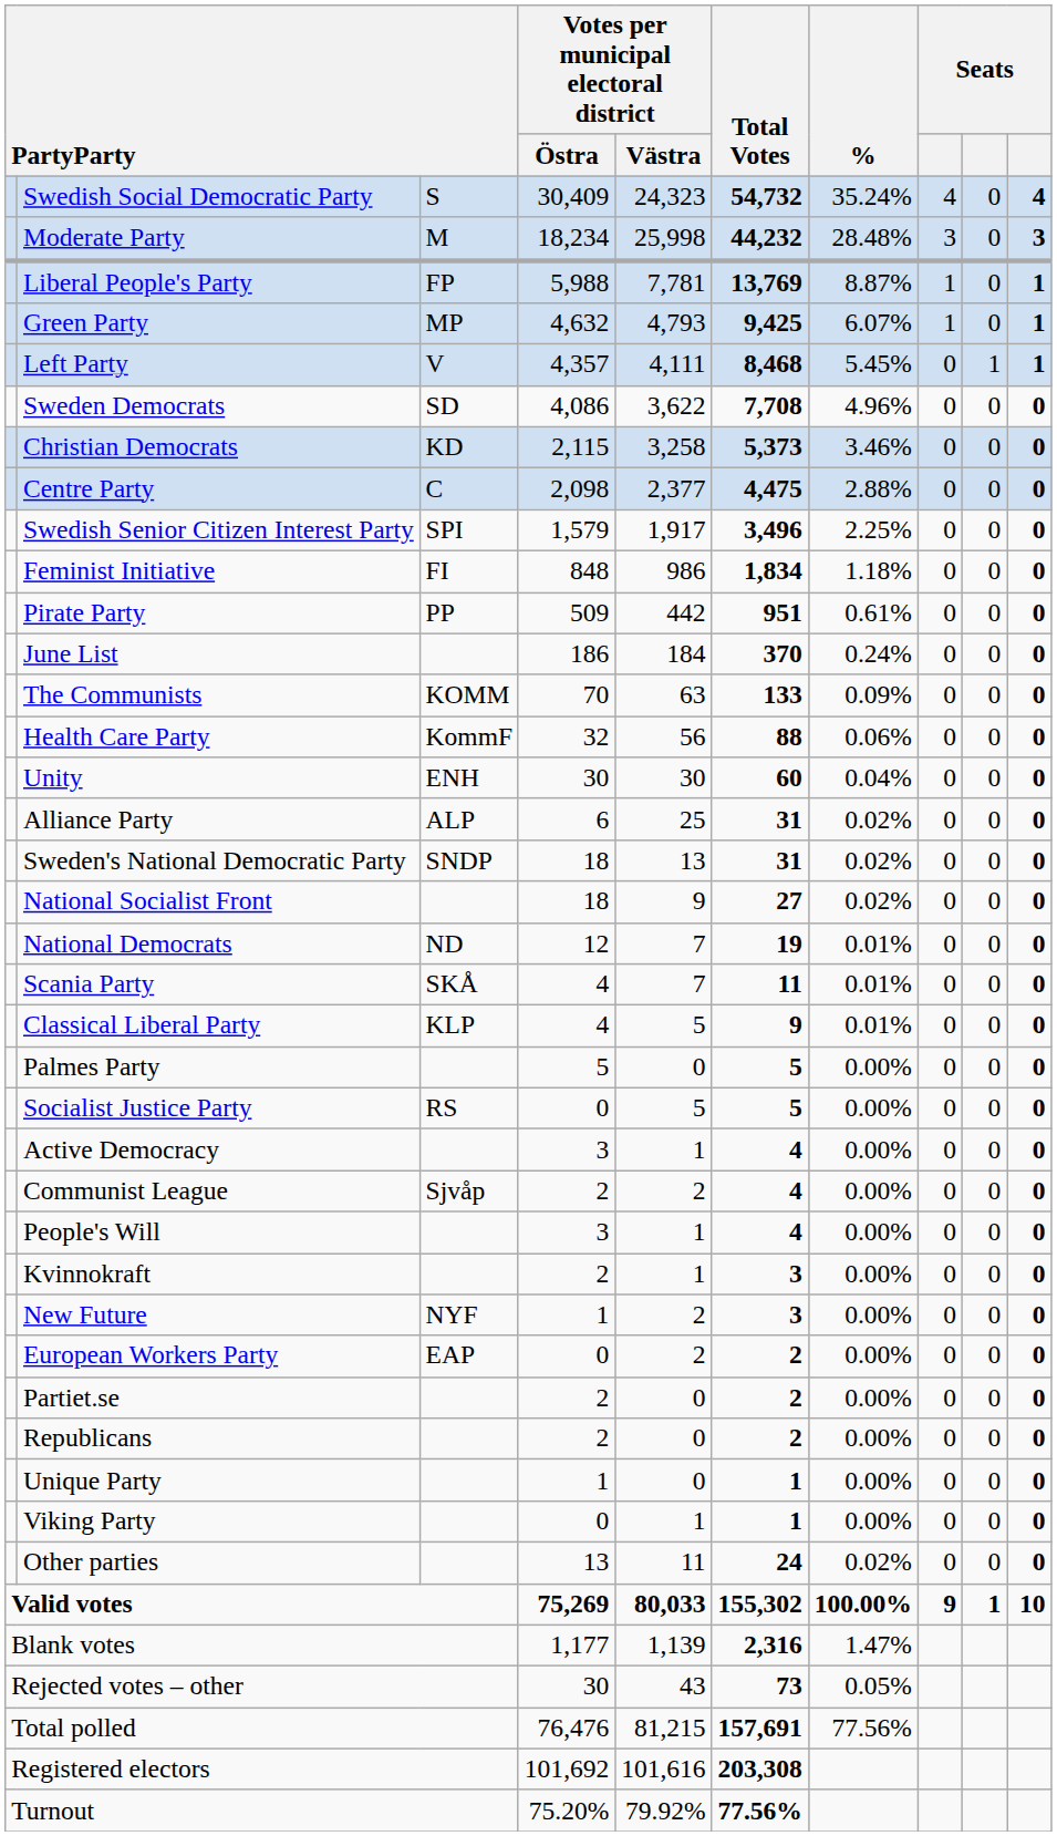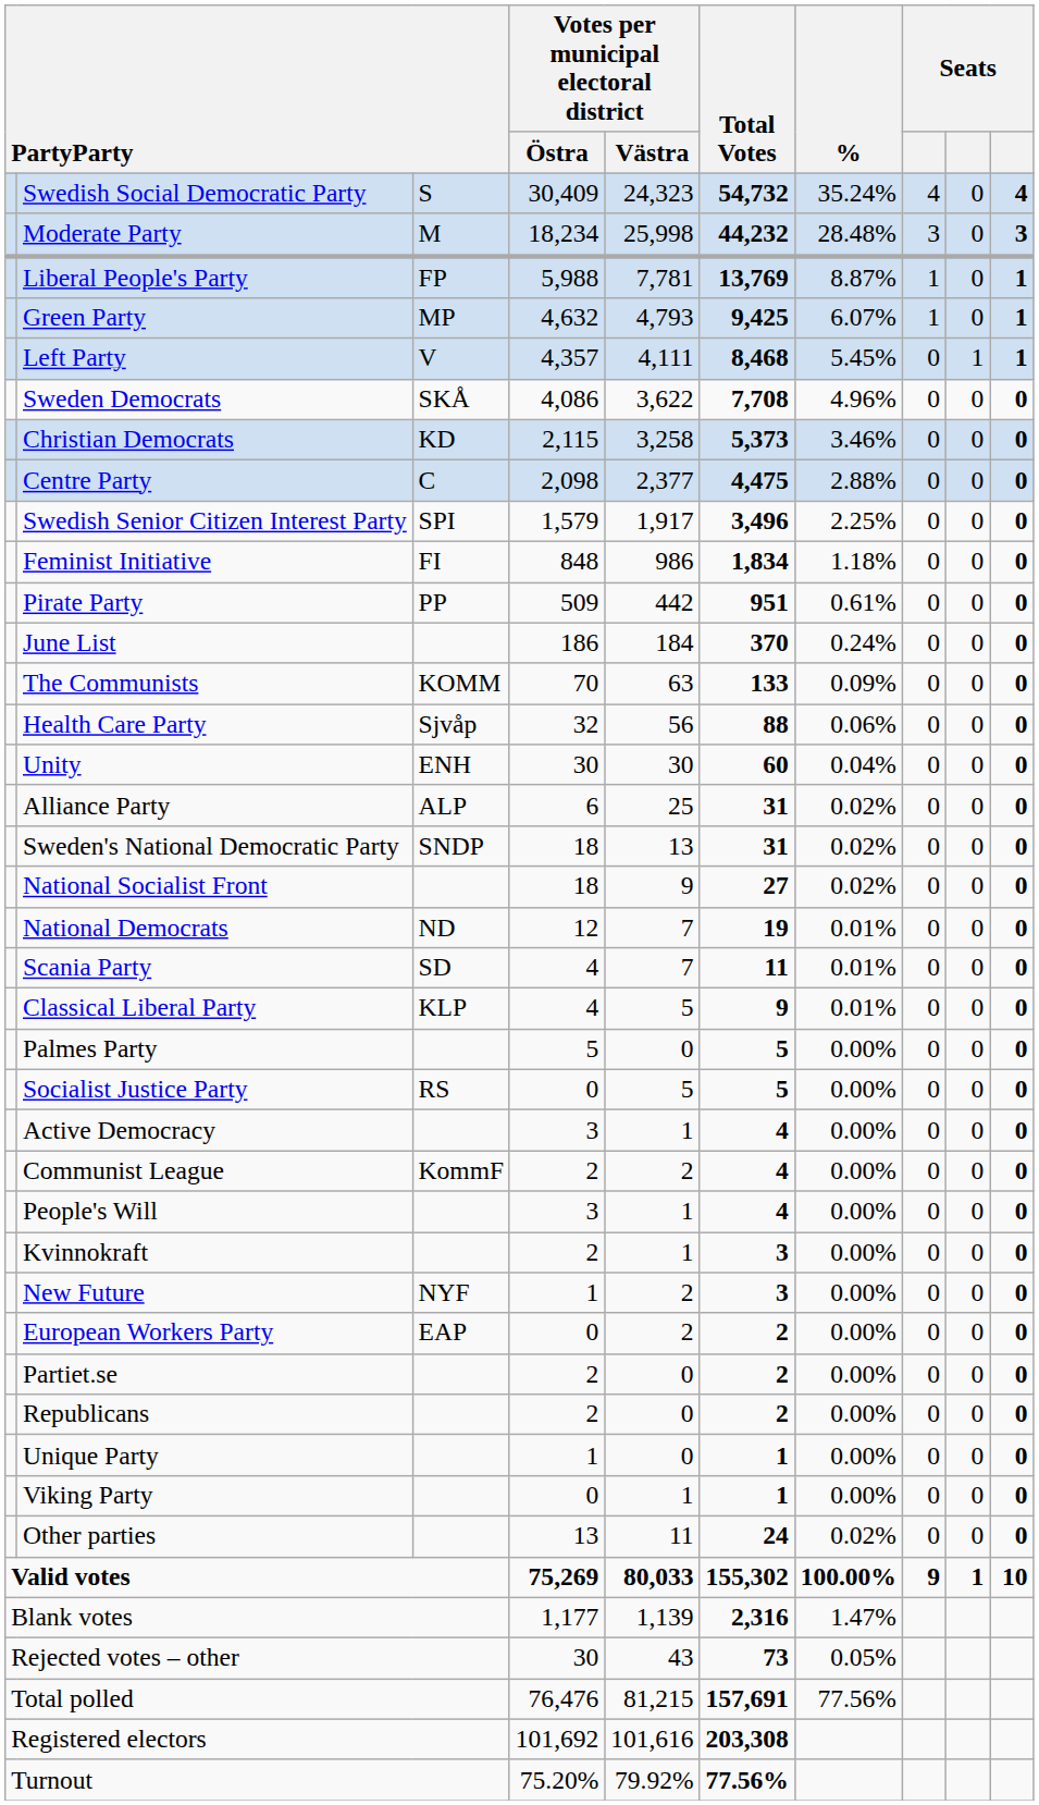Sweden Democrats | column 3: SD -> SKÅ
Health Care Party | column 3: KommF -> Sjvåp
Scania Party | column 3: SKÅ -> SD
Communist League | column 3: Sjvåp -> KommF
